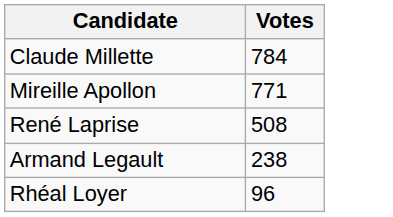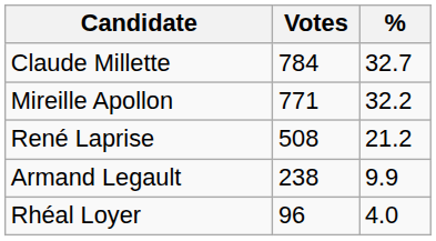+ column: % | 32.7 | 32.2 | 21.2 | 9.9 | 4.0
